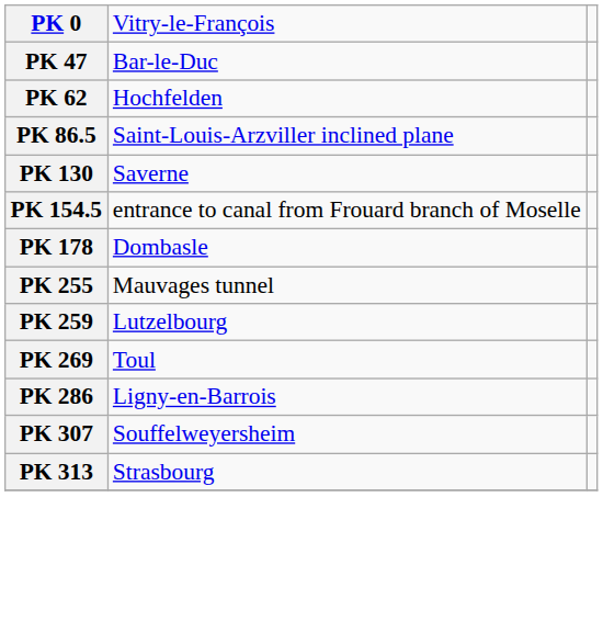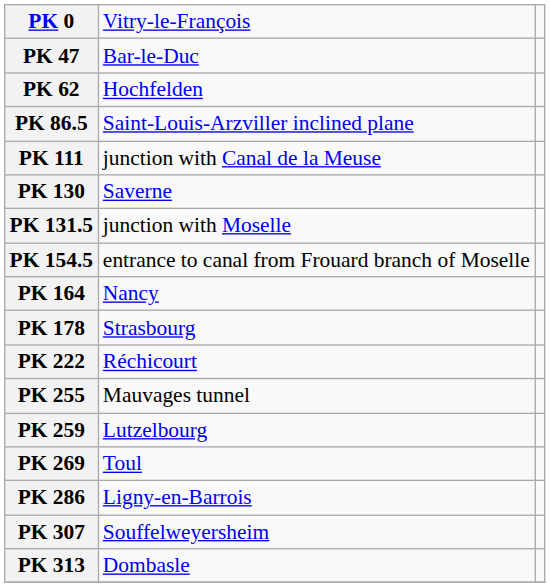+ row: PK 111 | junction with Canal de la Meuse
+ row: PK 131.5 | junction with Moselle
+ row: PK 164 | Nancy
PK 178 | column 2: Dombasle -> Strasbourg
+ row: PK 222 | Réchicourt
PK 313 | column 2: Strasbourg -> Dombasle
